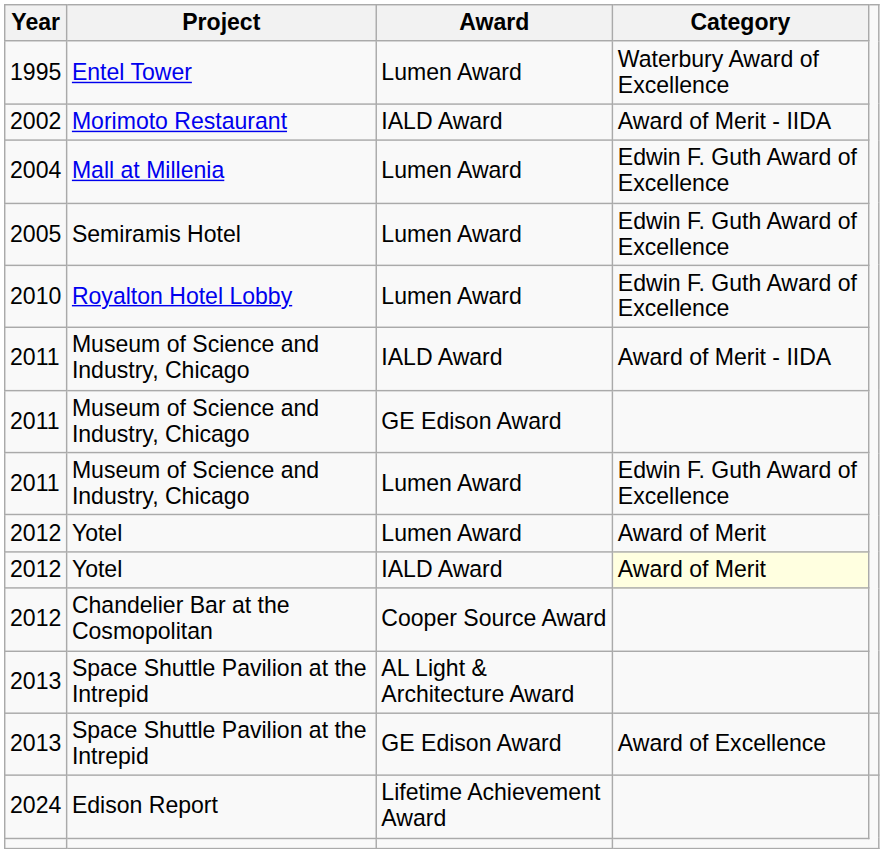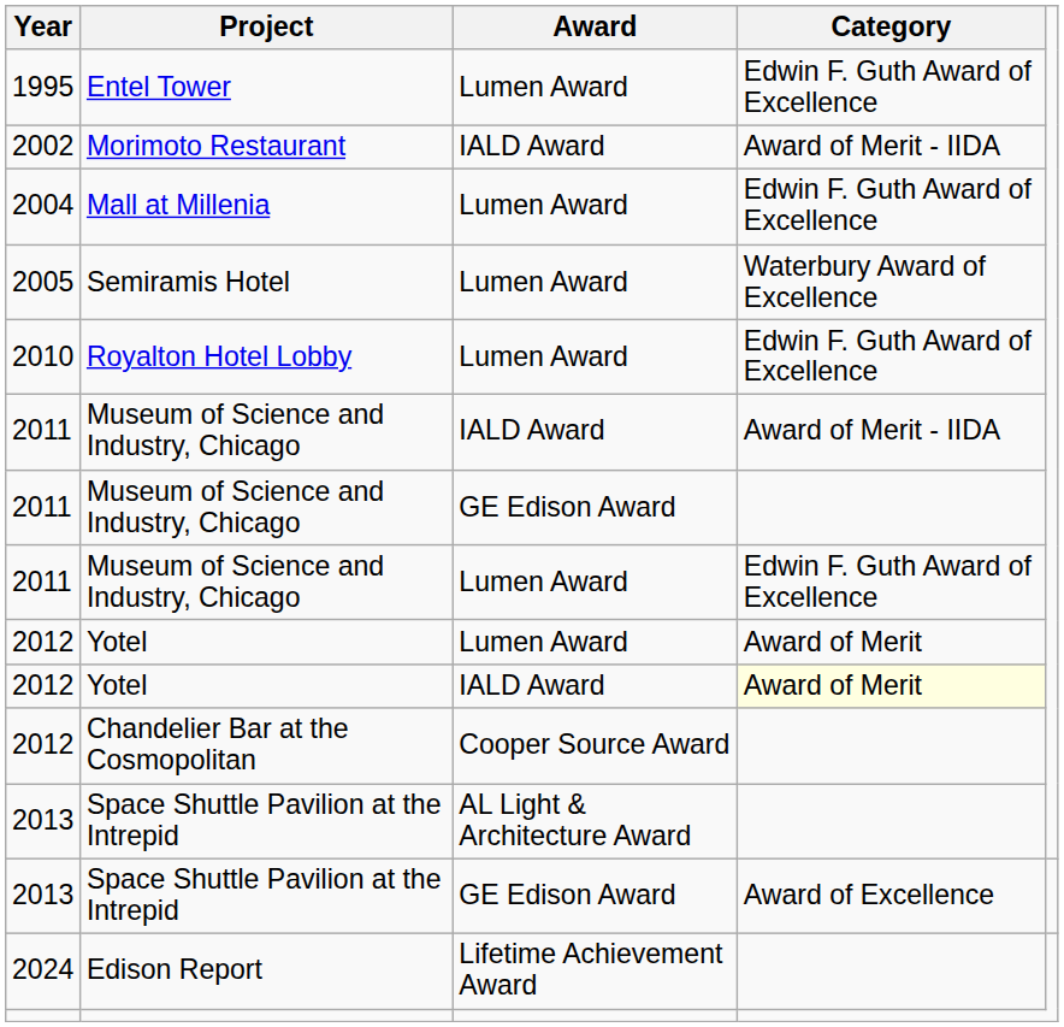Entel Tower | Category: Waterbury Award of Excellence -> Edwin F. Guth Award of Excellence
Semiramis Hotel | Category: Edwin F. Guth Award of Excellence -> Waterbury Award of Excellence
